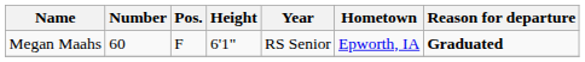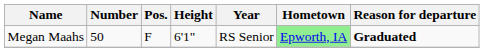Megan Maahs | Number: 60 -> 50
Megan Maahs | Hometown: no background -> lightgreen background
